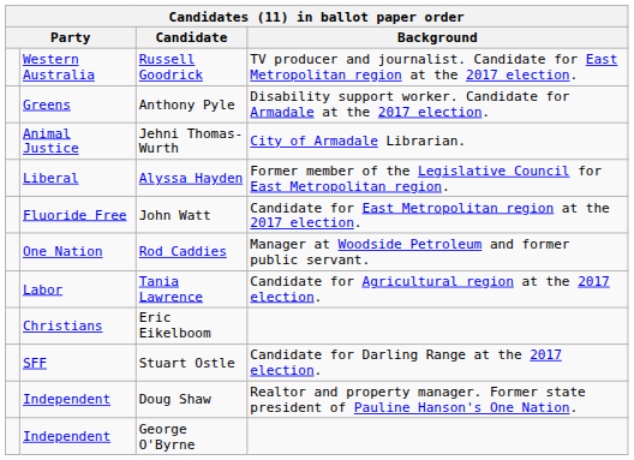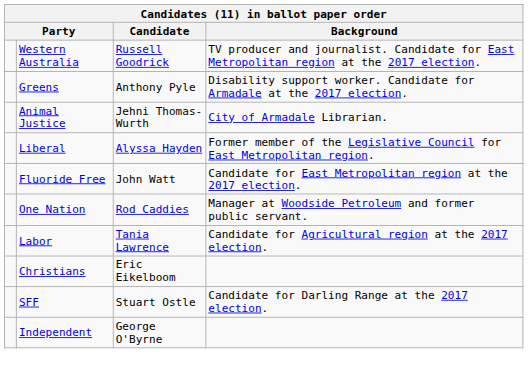- row: Independent | Doug Shaw | Realtor and property manager. Former state president of Pauline Hanson's One Nation.
